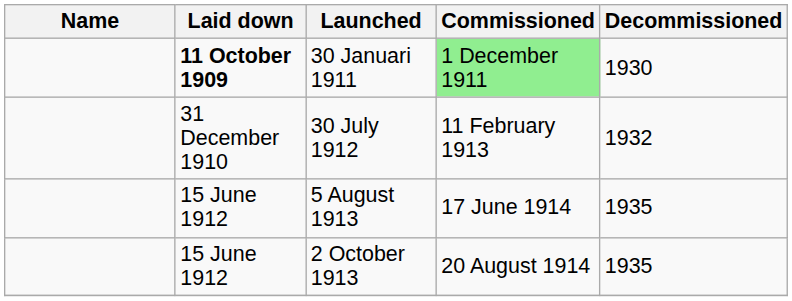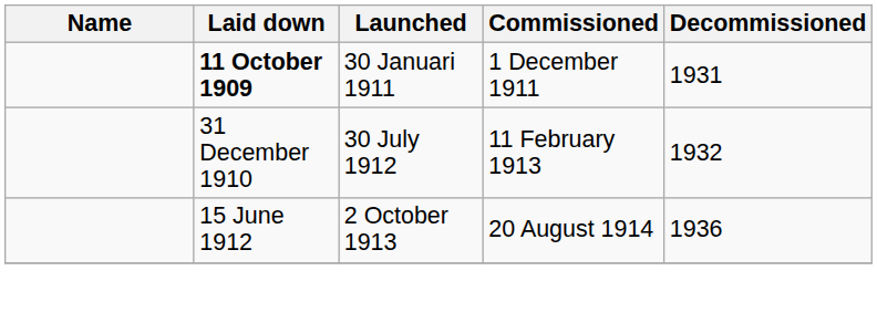30 Januari 1911 | Commissioned: lightgreen background -> no background
30 Januari 1911 | Decommissioned: 1930 -> 1931
- row: 15 June 1912 | 5 August 1913 | 17 June 1914 | 1935
2 October 1913 | Decommissioned: 1935 -> 1936
